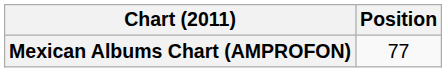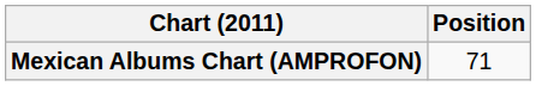Mexican Albums Chart (AMPROFON) | Position: 77 -> 71
